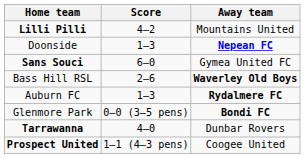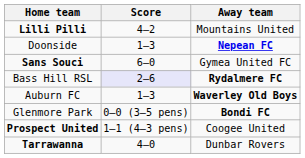Bass Hill RSL | Score: no background -> lavender background
Bass Hill RSL | Away team: Waverley Old Boys -> Rydalmere FC
Auburn FC | Away team: Rydalmere FC -> Waverley Old Boys
rows swapped: Tarrawanna <-> Prospect United
